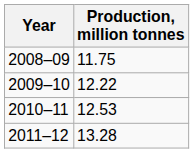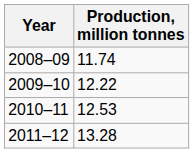2008–09 | Production, million tonnes: 11.75 -> 11.74
